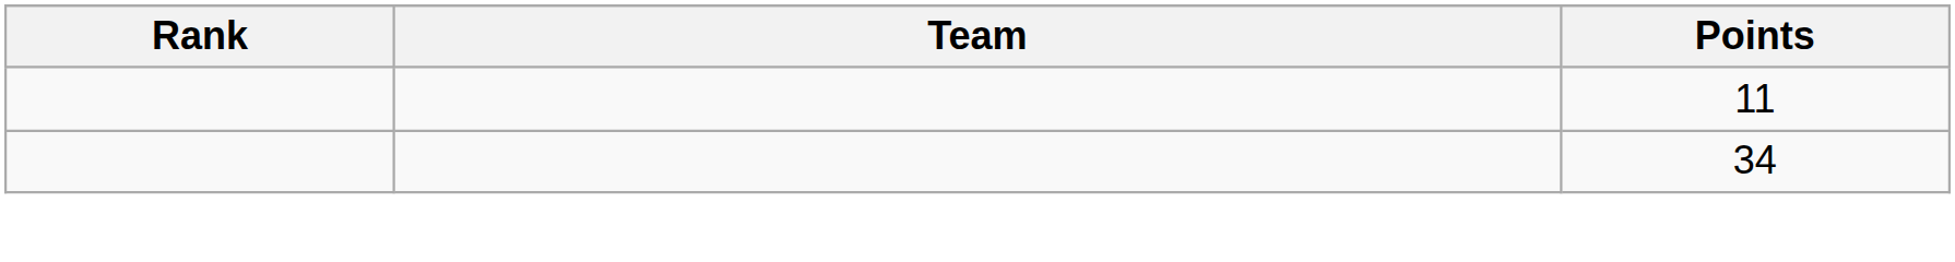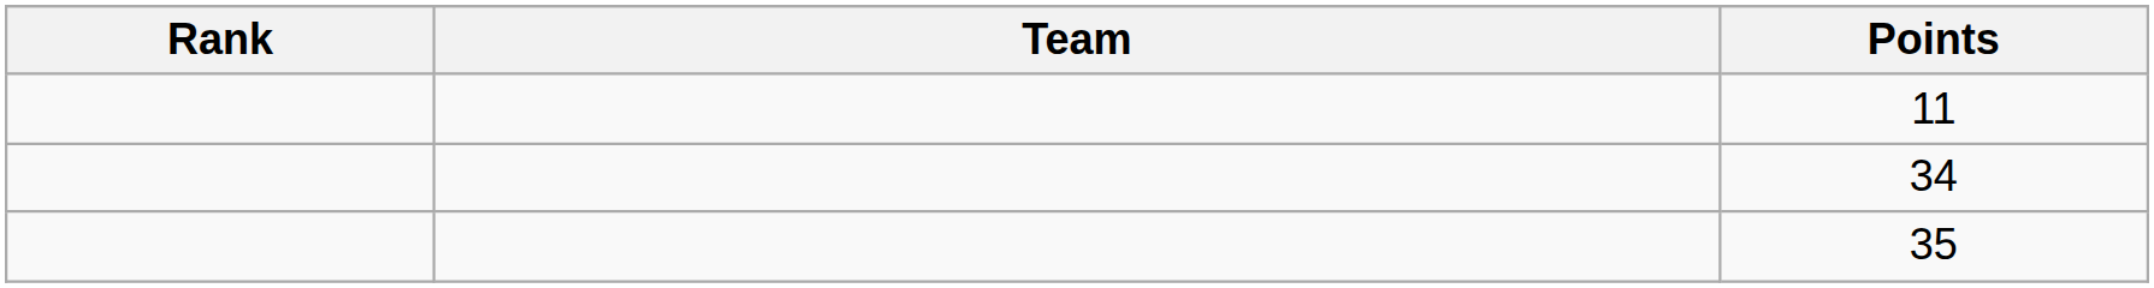+ row: 35
